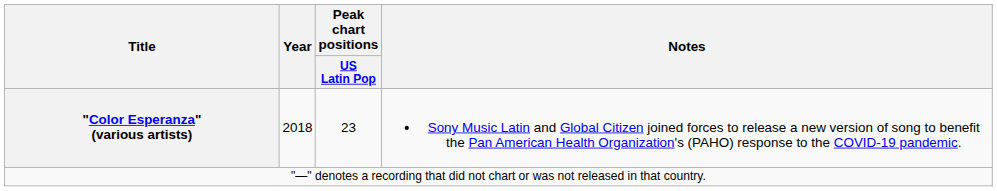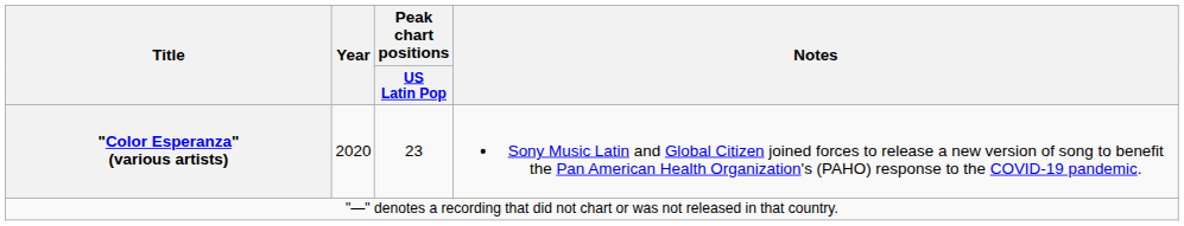"Color Esperanza" (various artists) | Year: 2018 -> 2020
